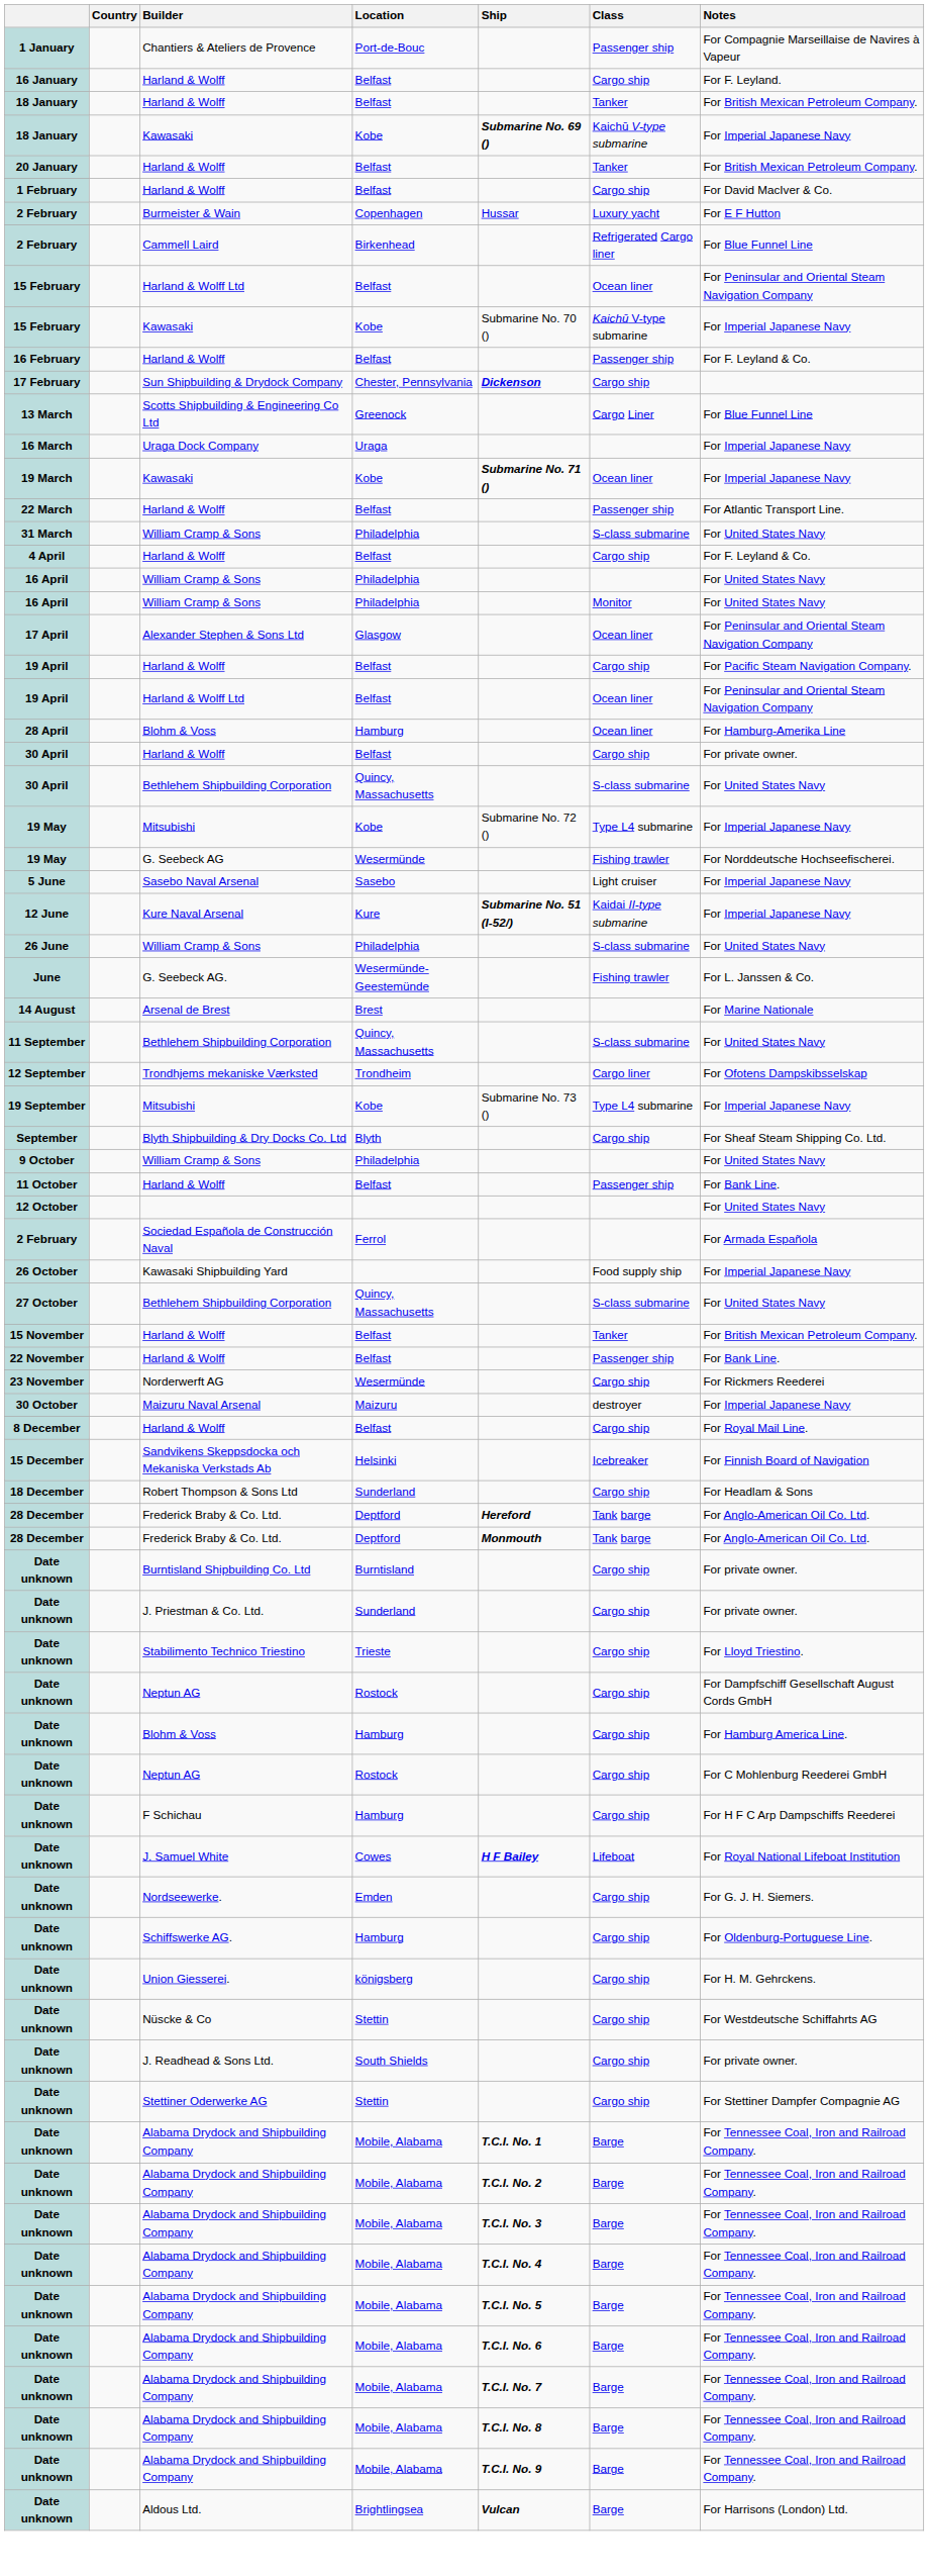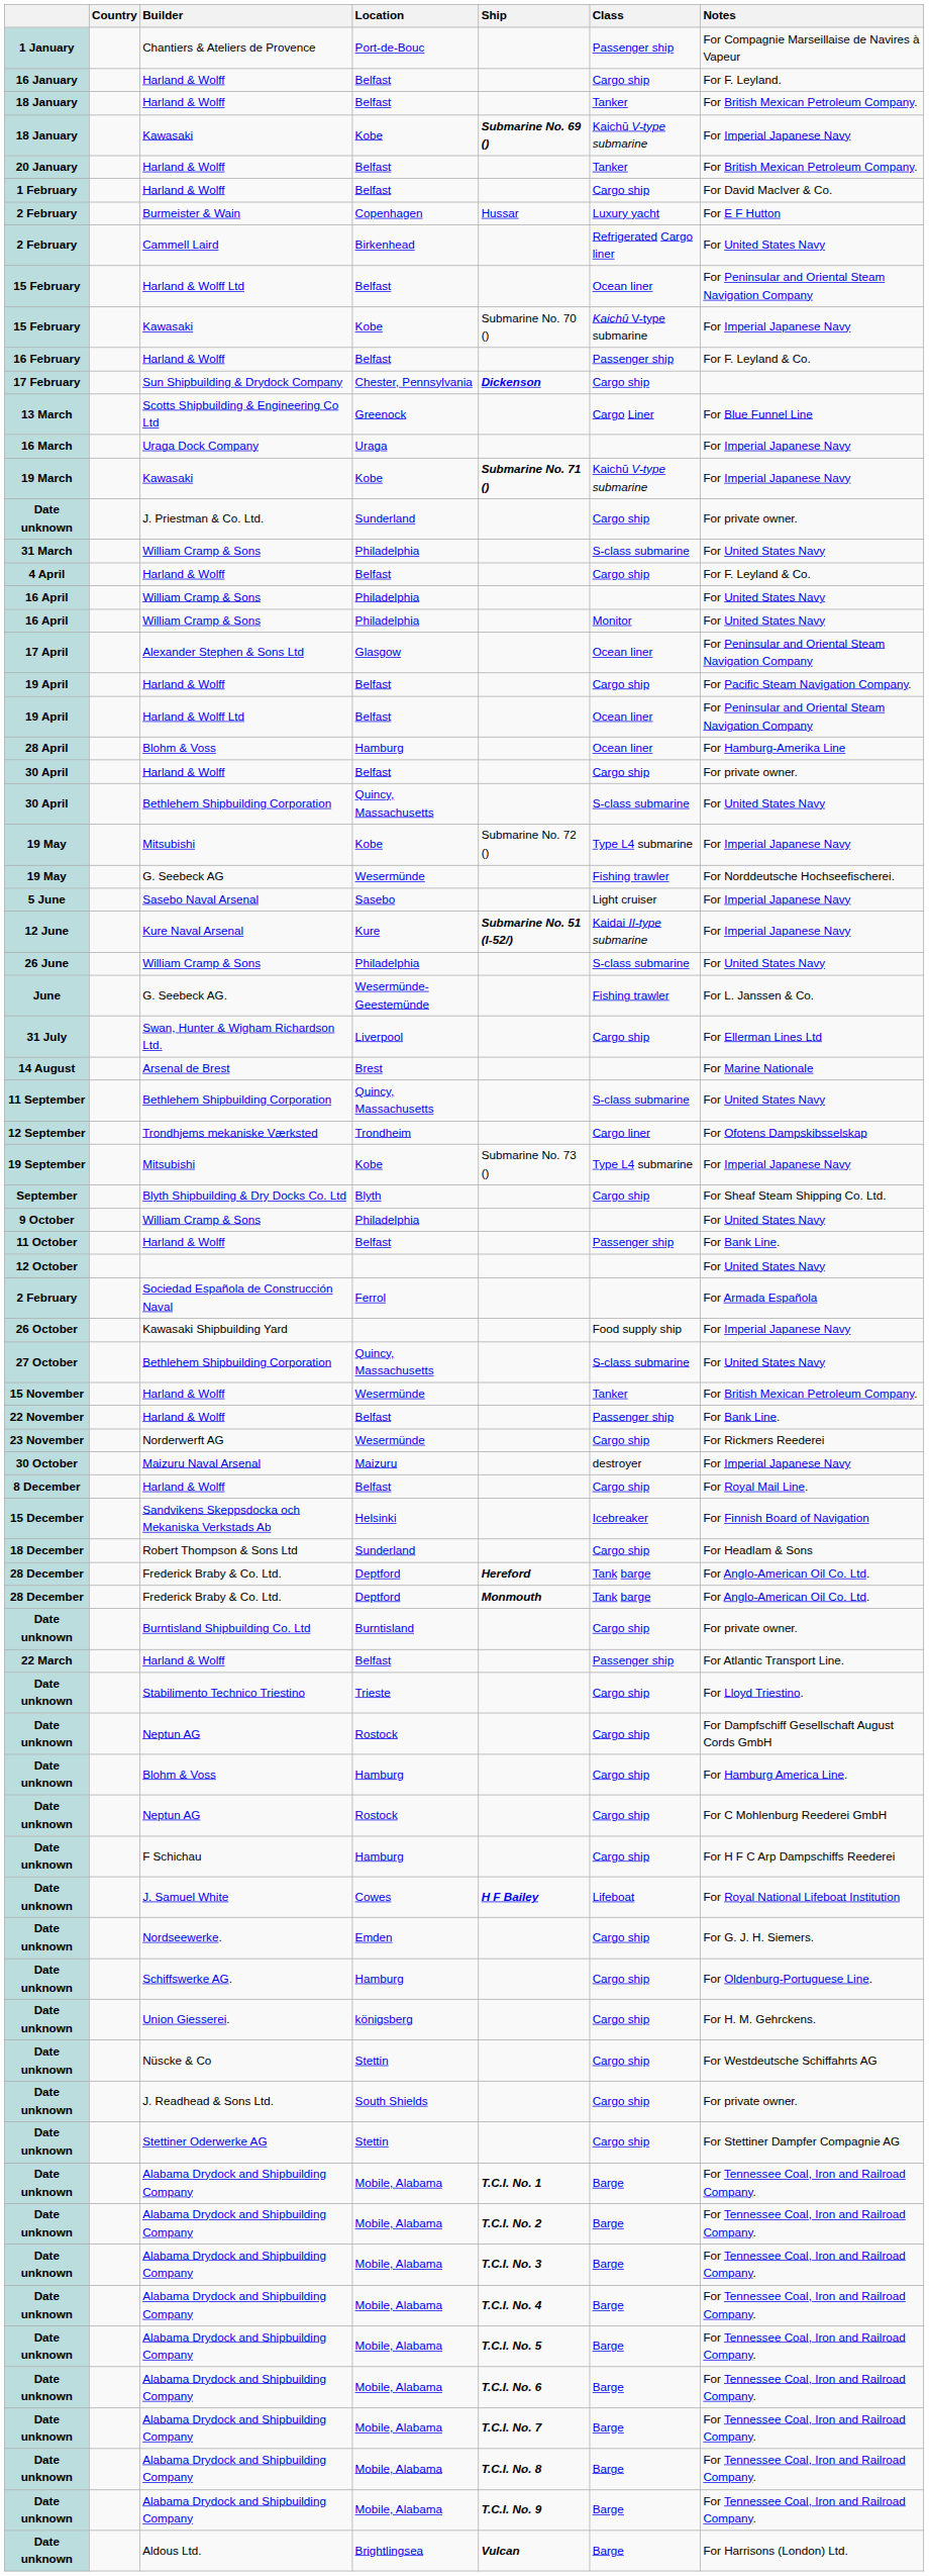2 February / Cammell Laird | Notes: For Blue Funnel Line -> For United States Navy
19 March | Class: Ocean liner -> Kaichū V-type submarine
rows swapped: 22 March <-> Date unknown / J. Priestman & Co. Ltd.
+ row: 31 July | Swan, Hunter & Wigham Richardson Ltd. | Liverpool | Cargo ship | For Ellerman Lines Ltd
15 November | Location: Belfast -> Wesermünde
